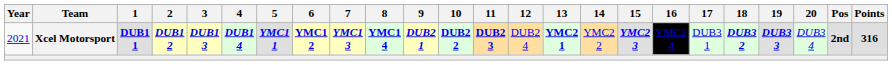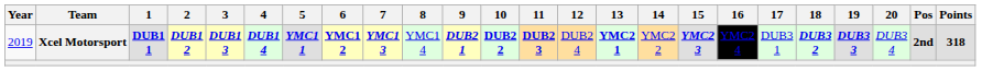Xcel Motorsport | Year: 2021 -> 2019
Xcel Motorsport | 8: bold -> normal
Xcel Motorsport | Points: 316 -> 318
